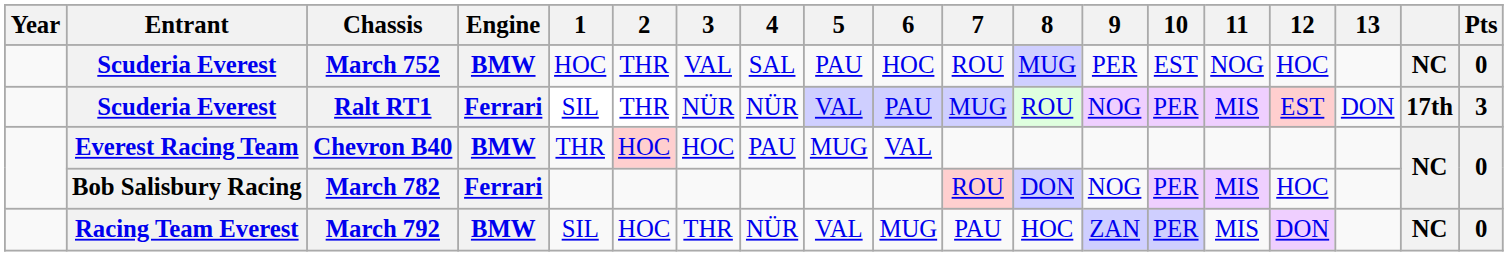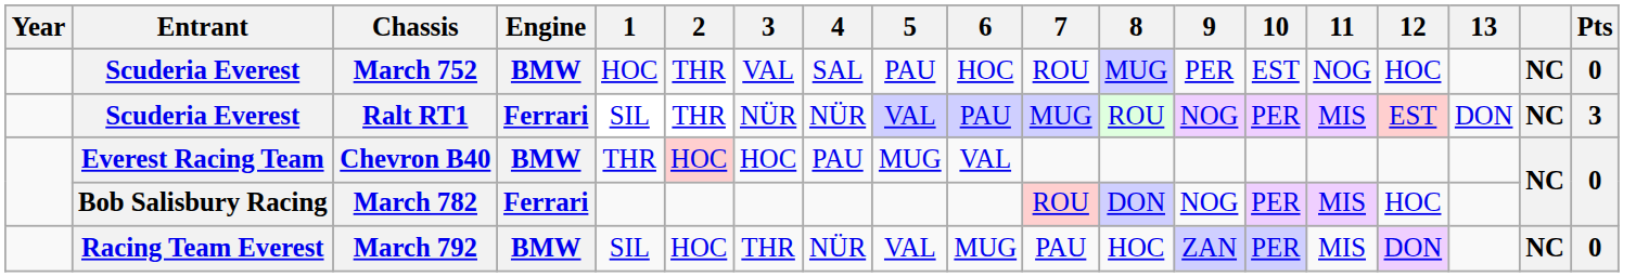Ralt RT1 | column 18: 17th -> NC
